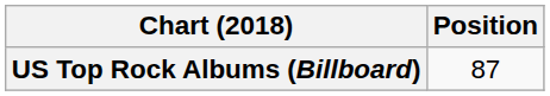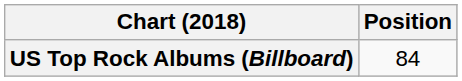US Top Rock Albums (Billboard) | Position: 87 -> 84
